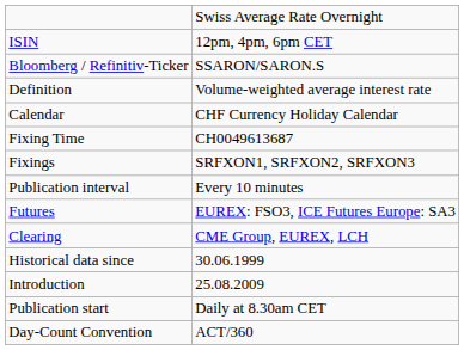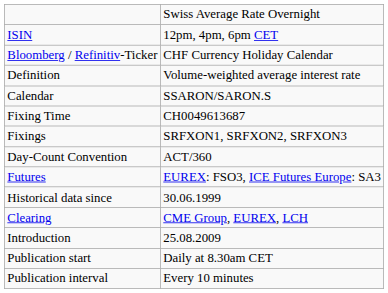Bloomberg / Refinitiv-Ticker | column 2: SSARON/SARON.S -> CHF Currency Holiday Calendar
Calendar | column 2: CHF Currency Holiday Calendar -> SSARON/SARON.S
rows swapped: Day-Count Convention <-> Publication interval
rows swapped: Clearing <-> Historical data since
